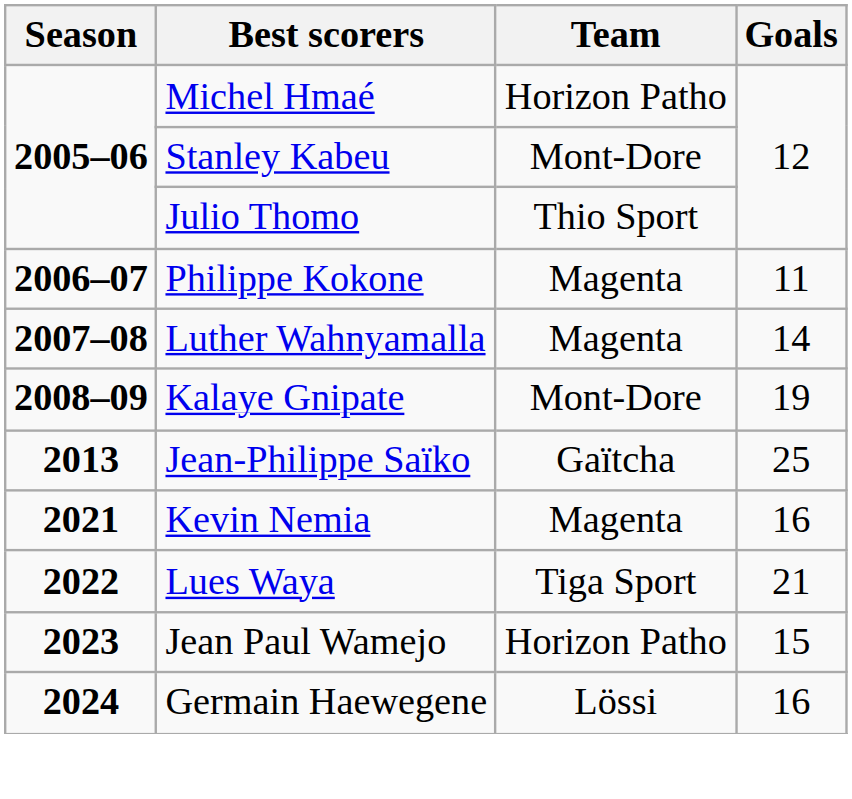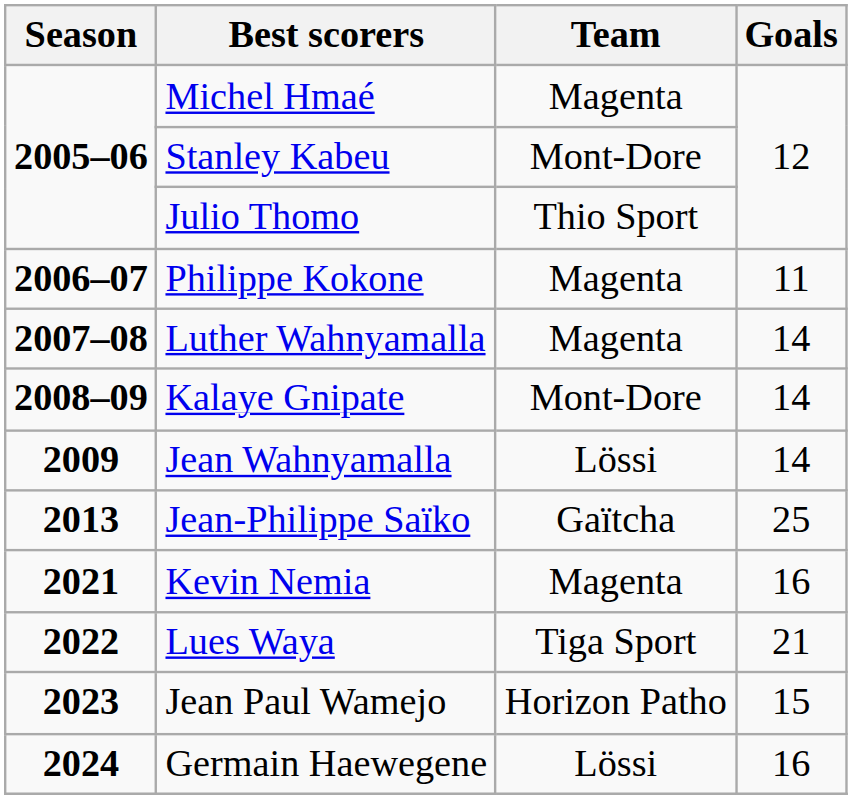Michel Hmaé | Team: Horizon Patho -> Magenta
Kalaye Gnipate | Goals: 19 -> 14
+ row: 2009 | Jean Wahnyamalla | Lössi | 14
